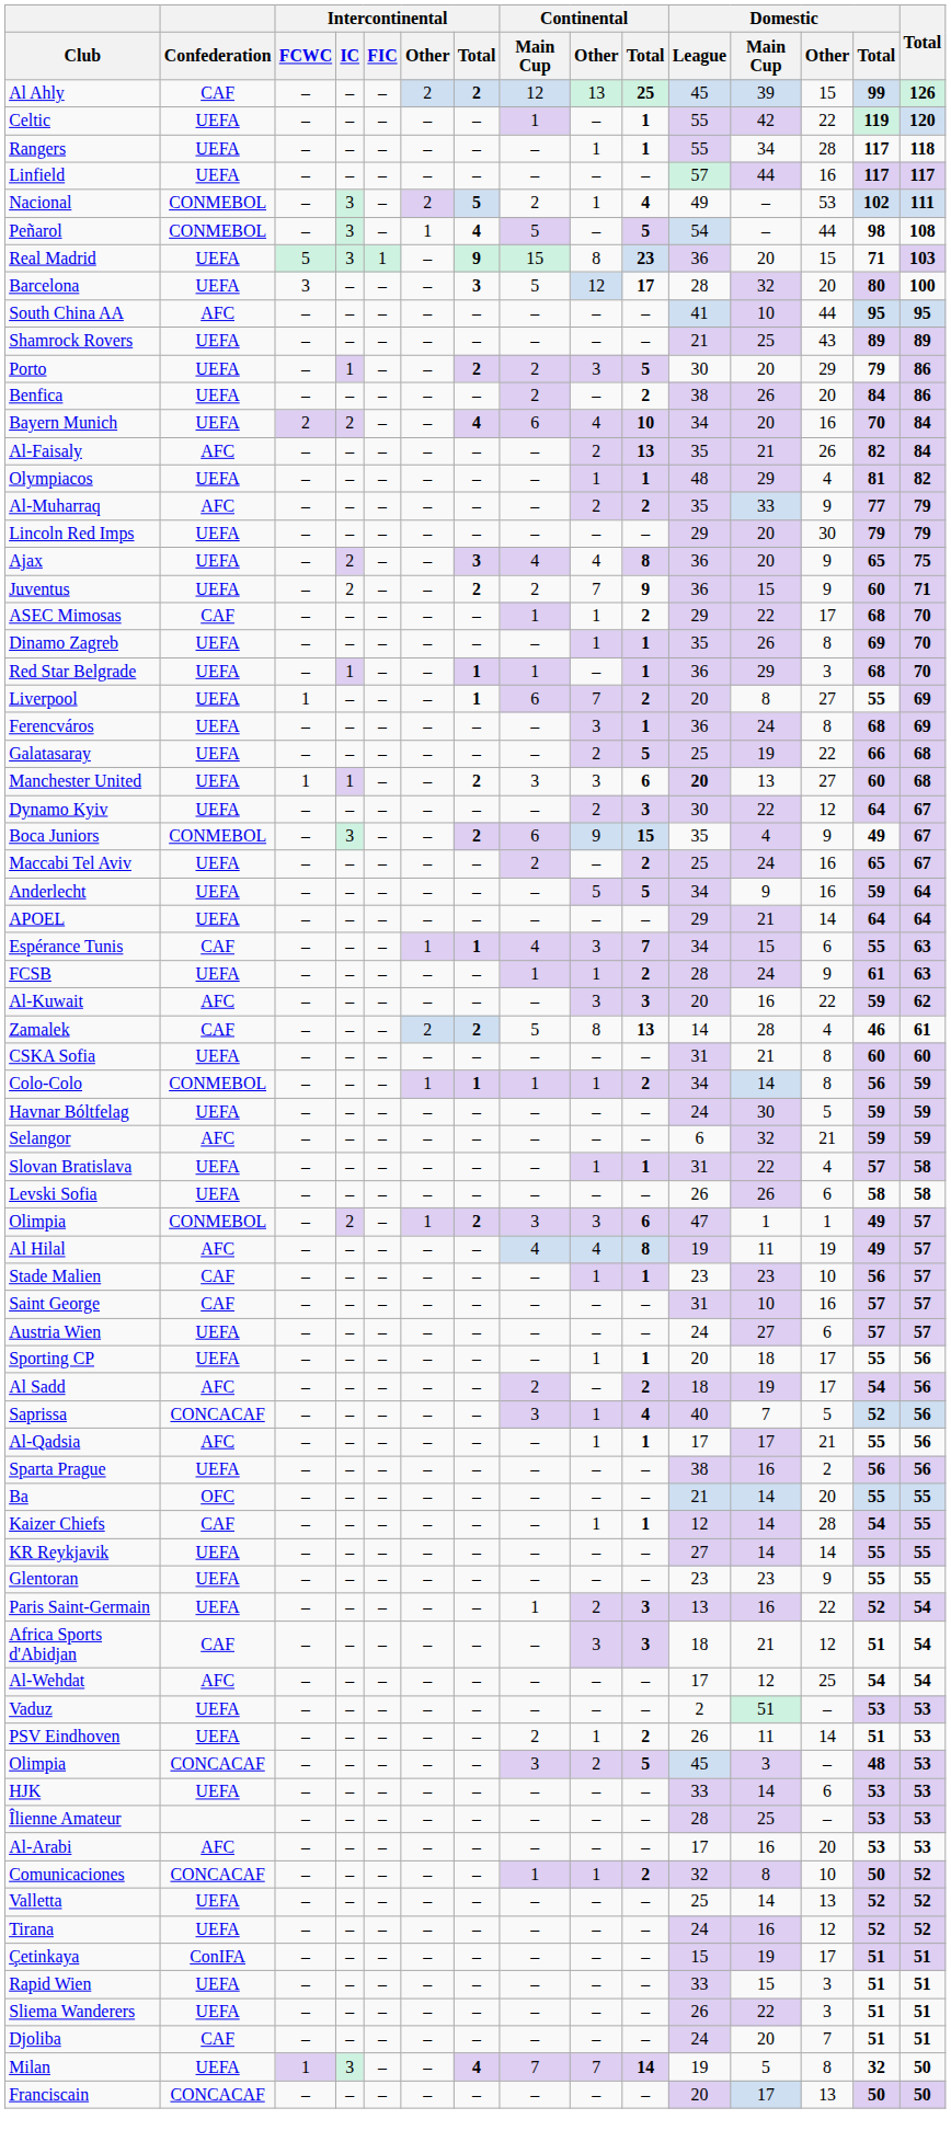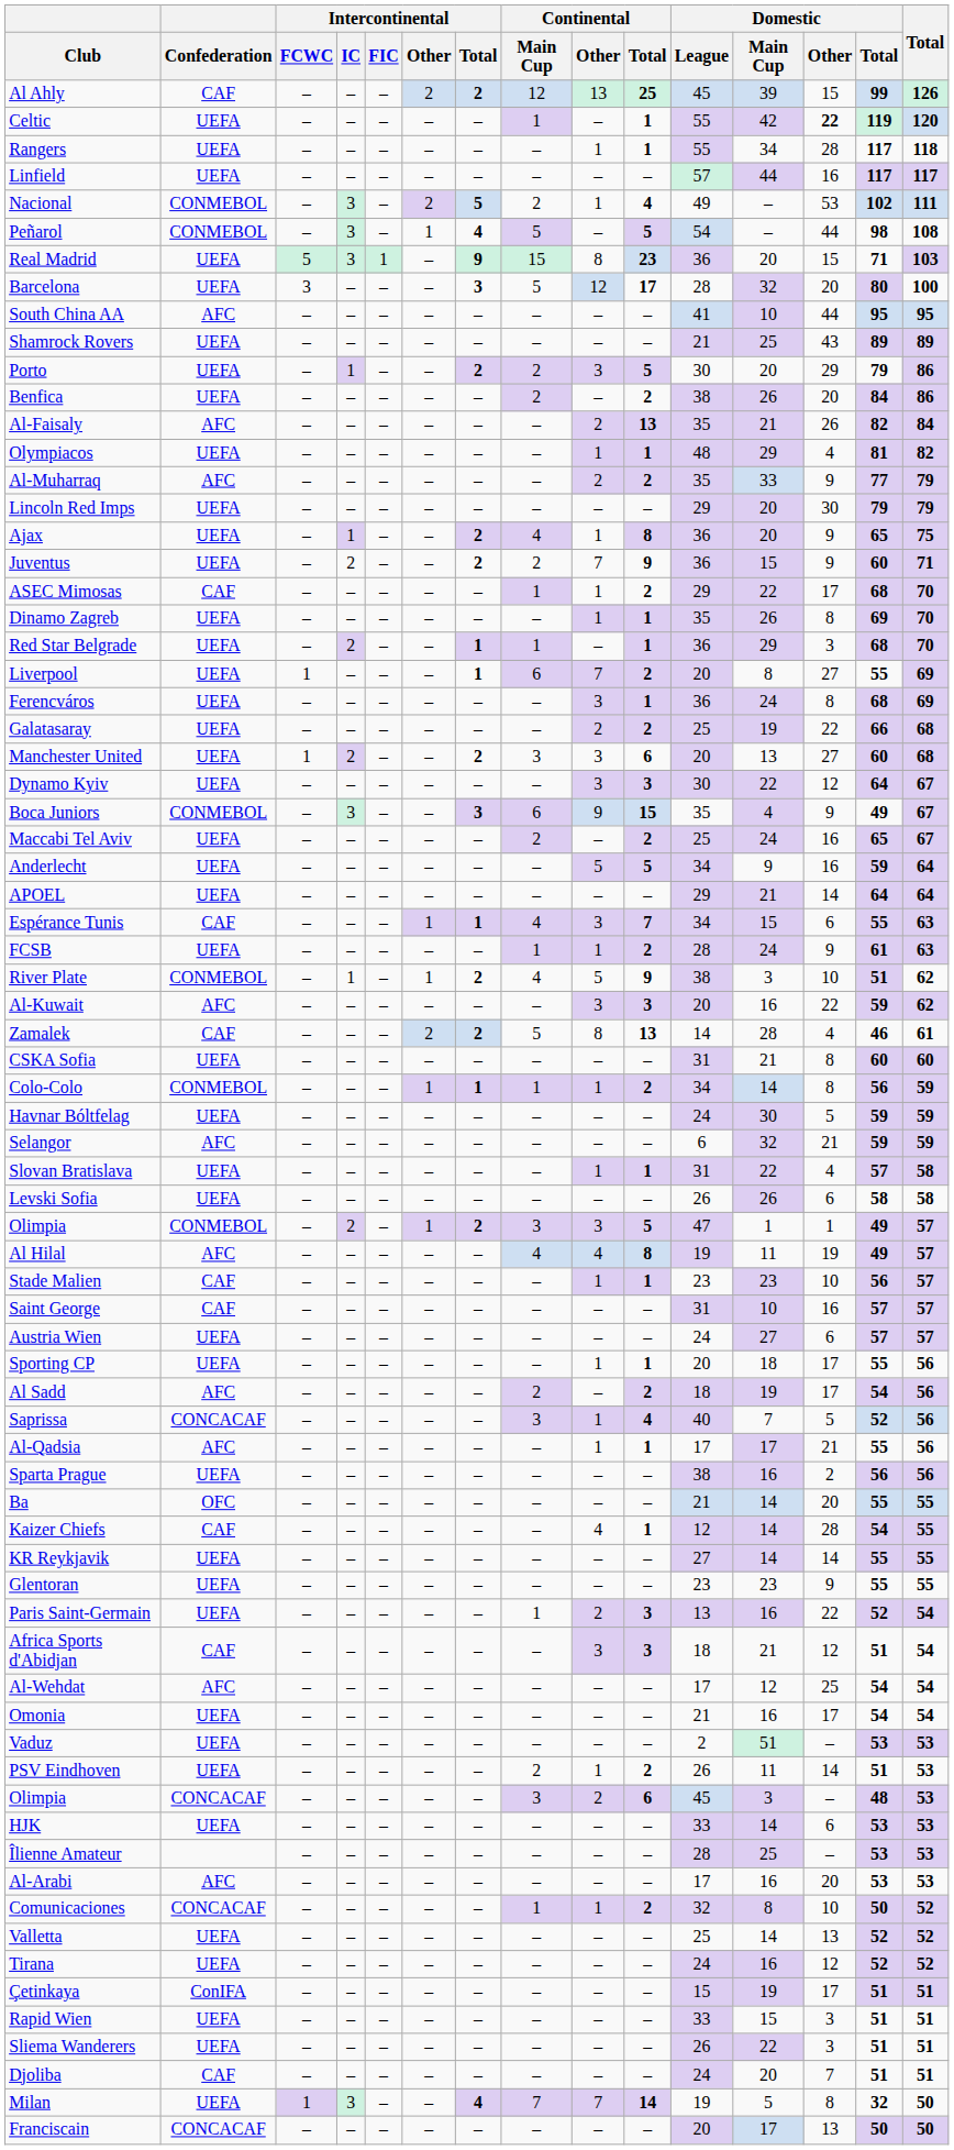Celtic | Domestic / Other: normal -> bold
- row: Bayern Munich | UEFA | 2 | 2 | – | – | 4 | 6 | 4 | 10 | 34 | 20 | 16 | 70 | 84
Ajax | Intercontinental / IC: 2 -> 1
Ajax | Intercontinental / Total: 3 -> 2
Ajax | Continental / Other: 4 -> 1
Red Star Belgrade | Intercontinental / IC: 1 -> 2
Galatasaray | Continental / Total: 5 -> 2
Manchester United | Intercontinental / IC: 1 -> 2
Manchester United | Domestic / League: bold -> normal
Dynamo Kyiv | Continental / Other: 2 -> 3
Boca Juniors | Intercontinental / Total: 2 -> 3
+ row: River Plate | CONMEBOL | – | 1 | – | 1 | 2 | 4 | 5 | 9 | 38 | 3 | 10 | 51 | 62
Olimpia / CONMEBOL | Continental / Total: 6 -> 5
Kaizer Chiefs | Continental / Other: 1 -> 4
+ row: Omonia | UEFA | – | – | – | – | – | – | – | – | 21 | 16 | 17 | 54 | 54
Olimpia / CONCACAF | Continental / Total: 5 -> 6
